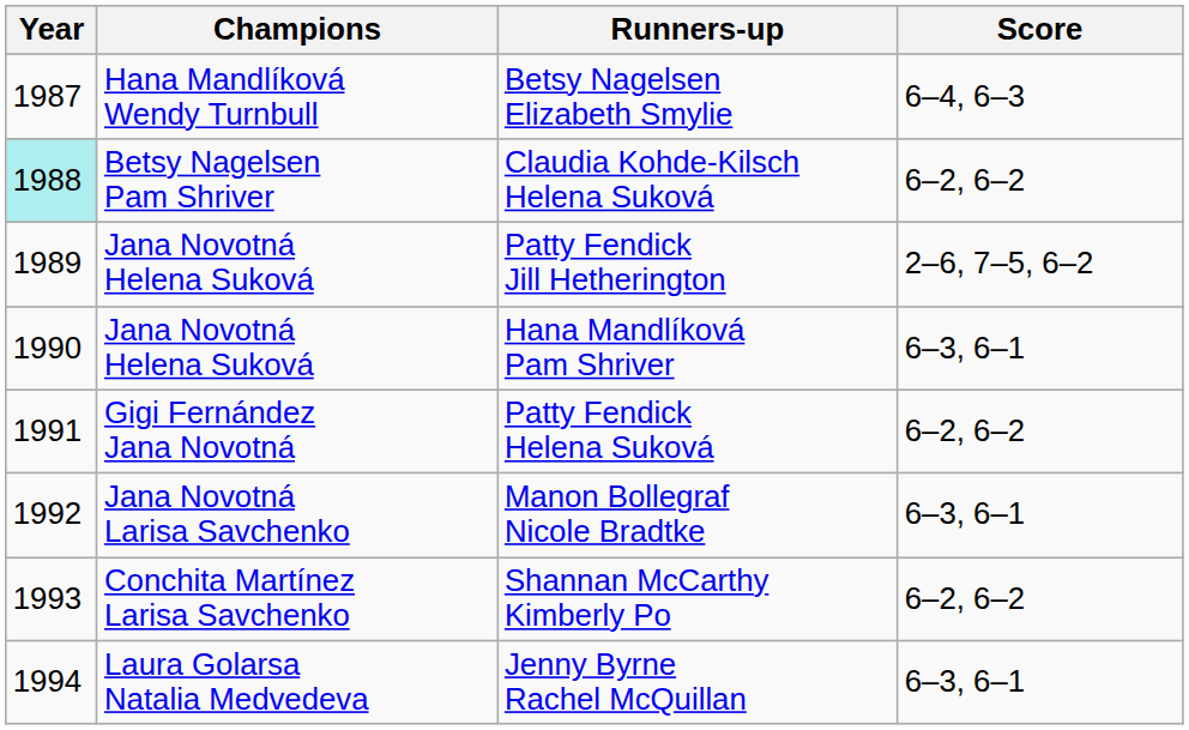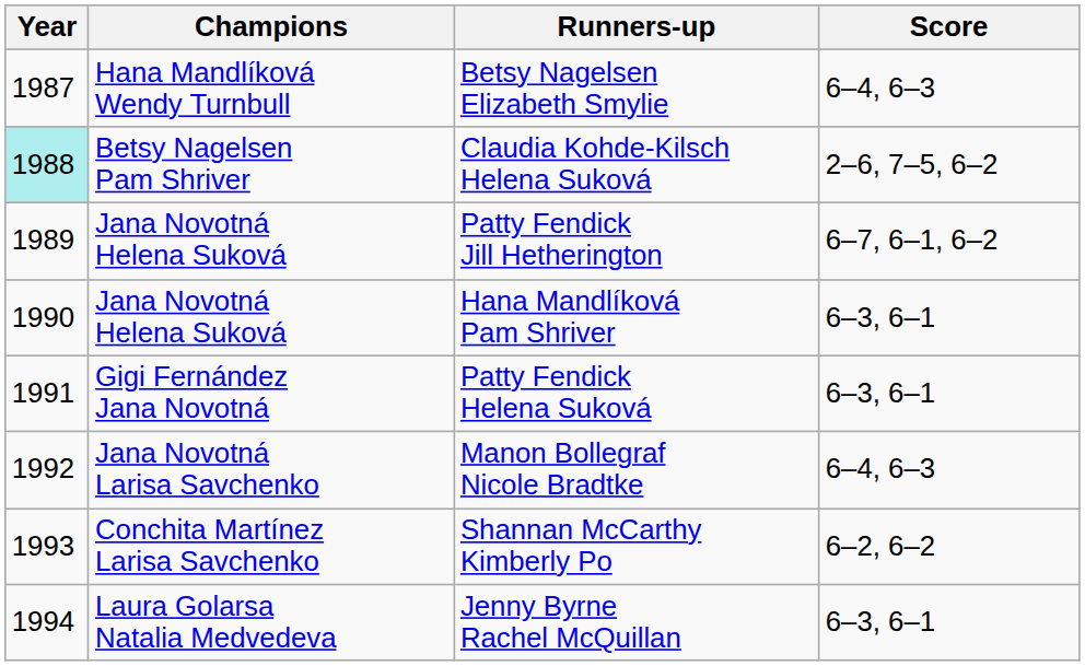Claudia Kohde-Kilsch Helena Suková | Score: 6–2, 6–2 -> 2–6, 7–5, 6–2
Patty Fendick Jill Hetherington | Score: 2–6, 7–5, 6–2 -> 6–7, 6–1, 6–2
Patty Fendick Helena Suková | Score: 6–2, 6–2 -> 6–3, 6–1
Manon Bollegraf Nicole Bradtke | Score: 6–3, 6–1 -> 6–4, 6–3
